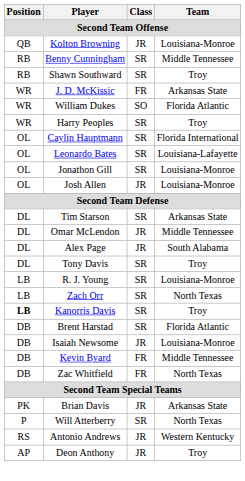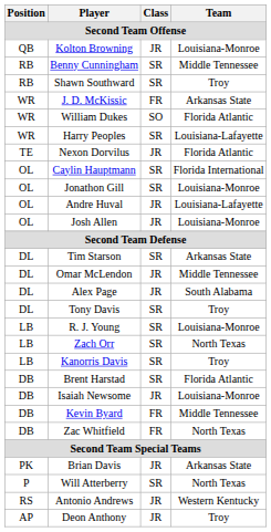Harry Peoples | Team: Troy -> Louisiana-Lafayette
+ row: TE | Nexon Dorvilus | JR | Florida Atlantic
- row: OL | Leonardo Bates | SR | Louisiana-Lafayette
+ row: OL | Andre Huval | JR | Louisiana-Lafayette
Kanorris Davis | Position: bold -> normal
